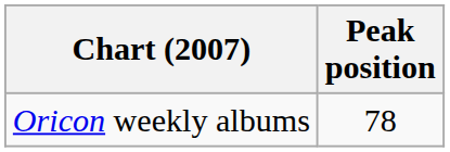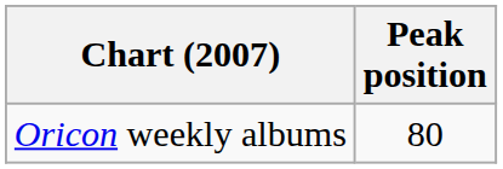Oricon weekly albums | Peak position: 78 -> 80
